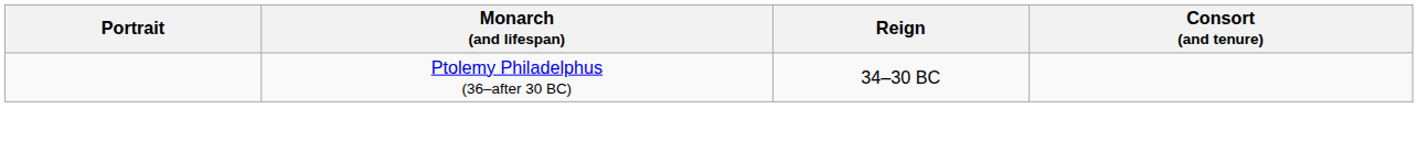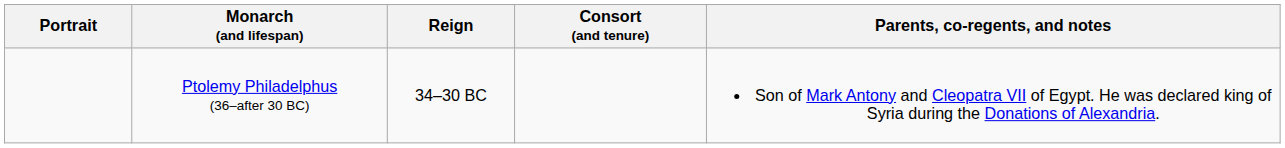+ column: Parents, co-regents, and notes | Son of Mark Antony and Cleopatra VII of Egypt. He was declared king of Syria during the Donations of Alexandria.
